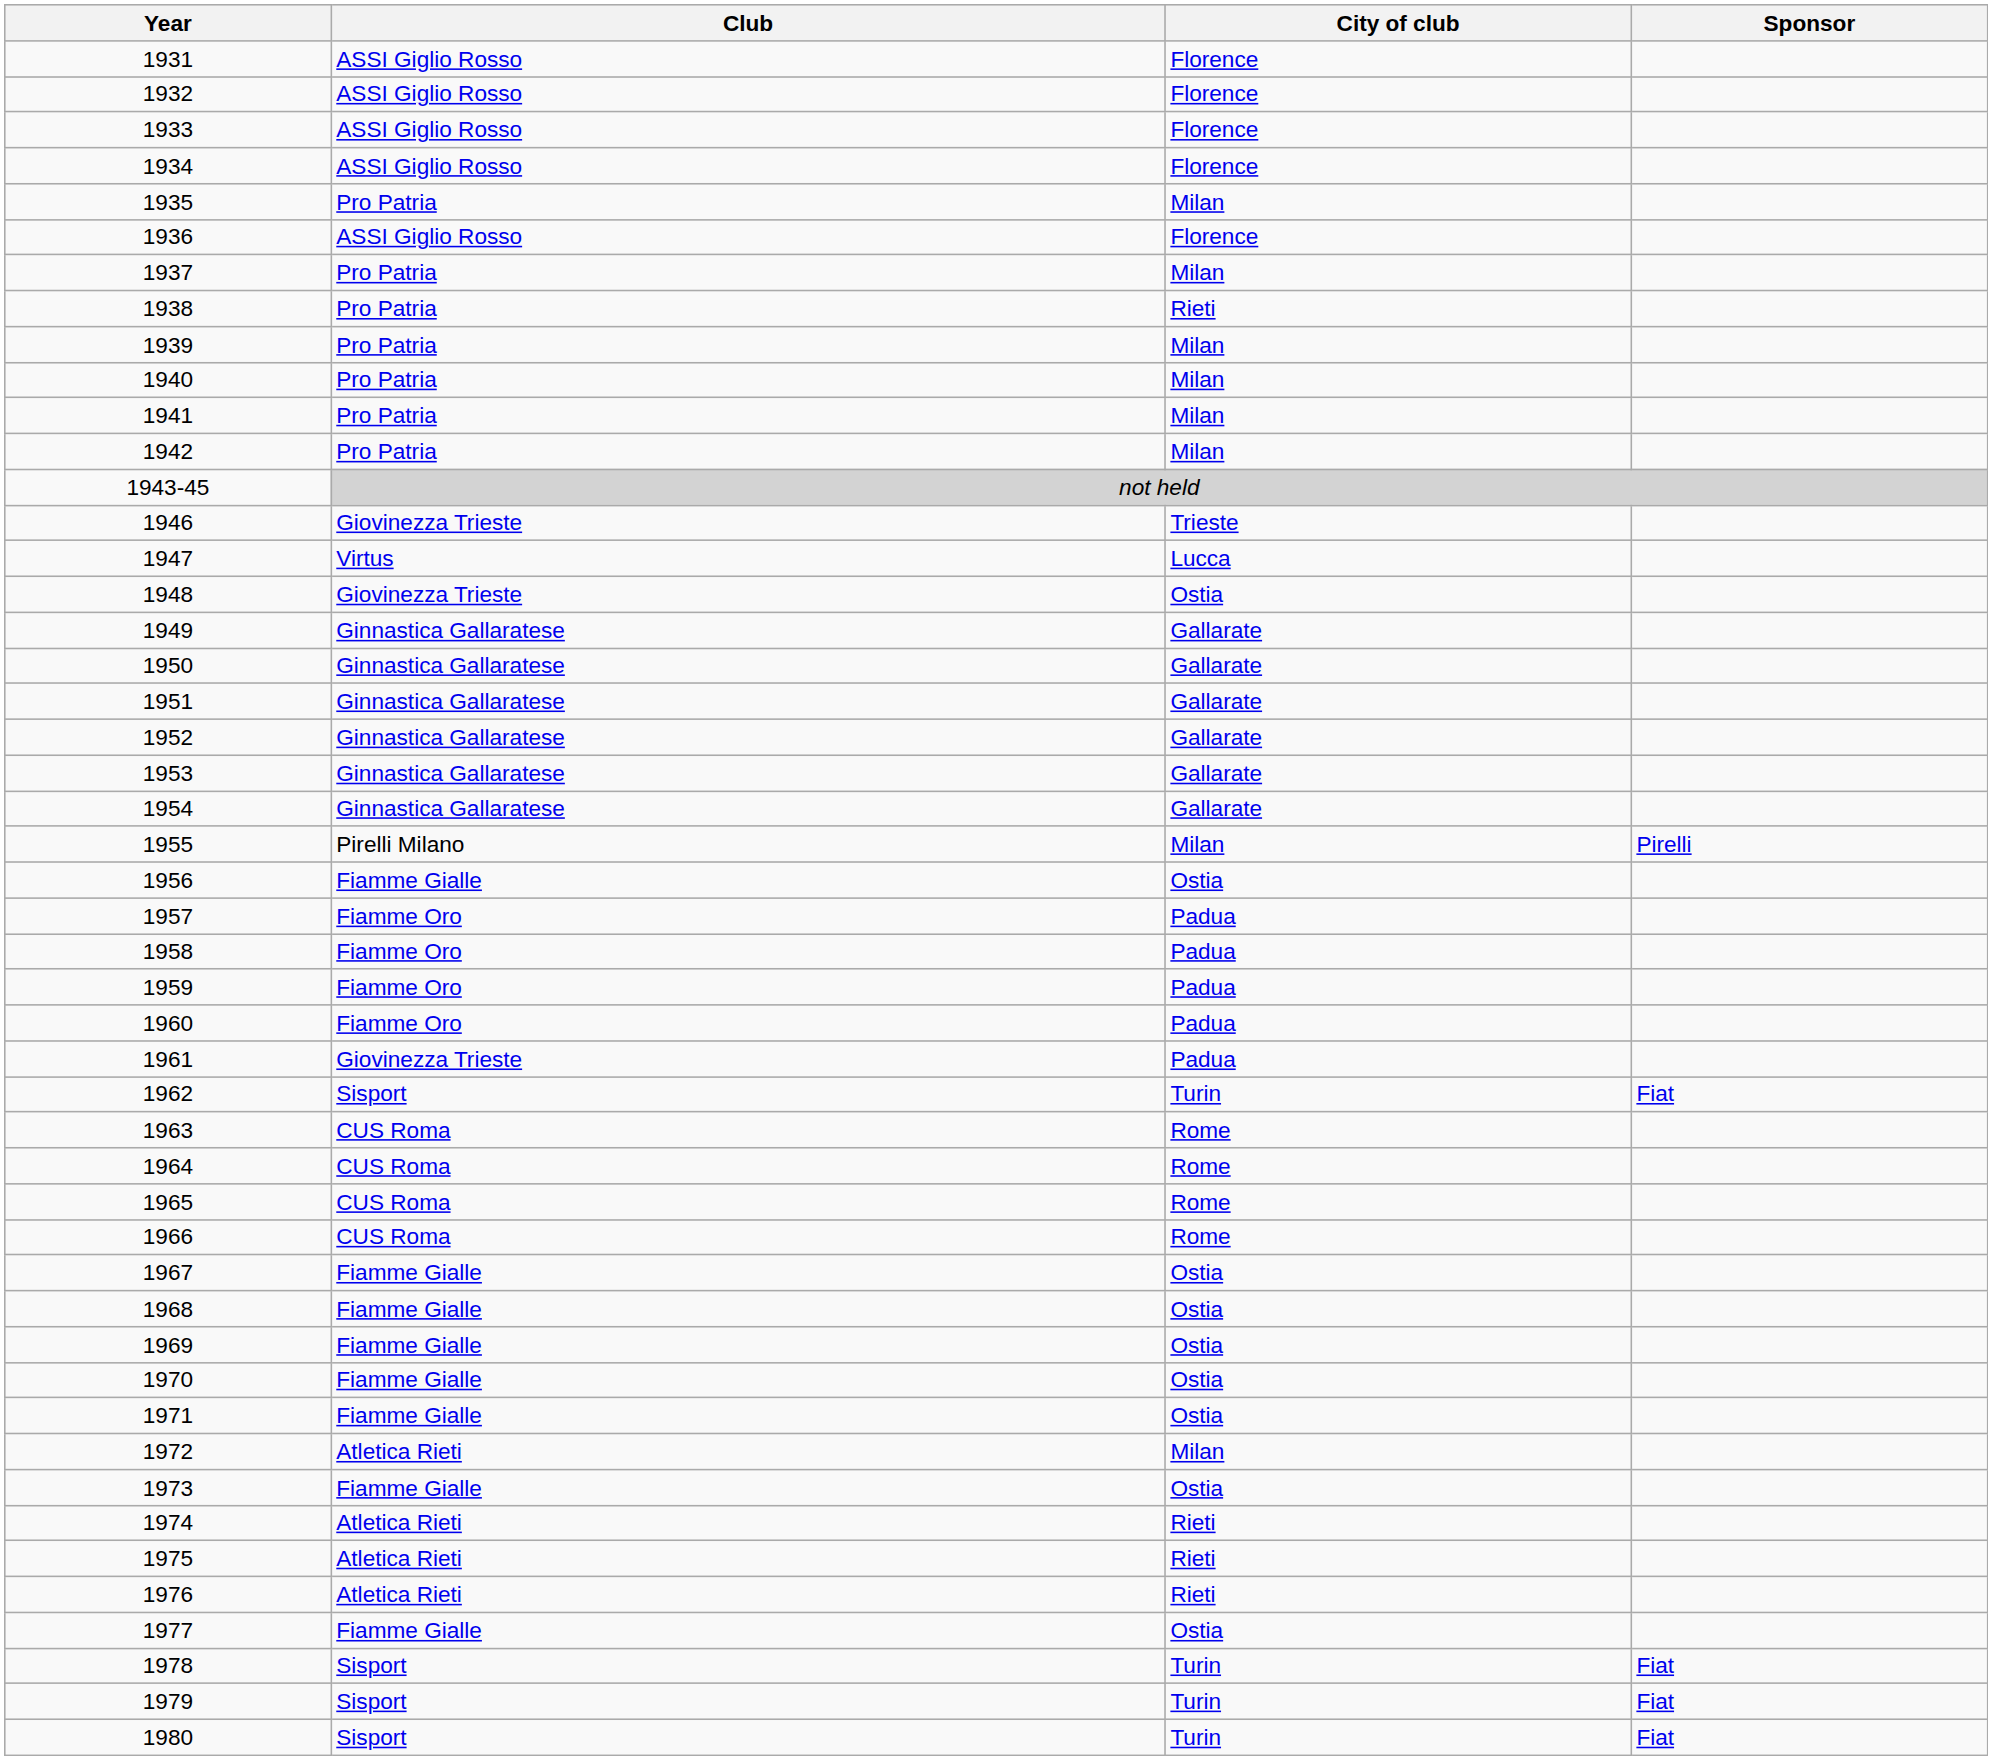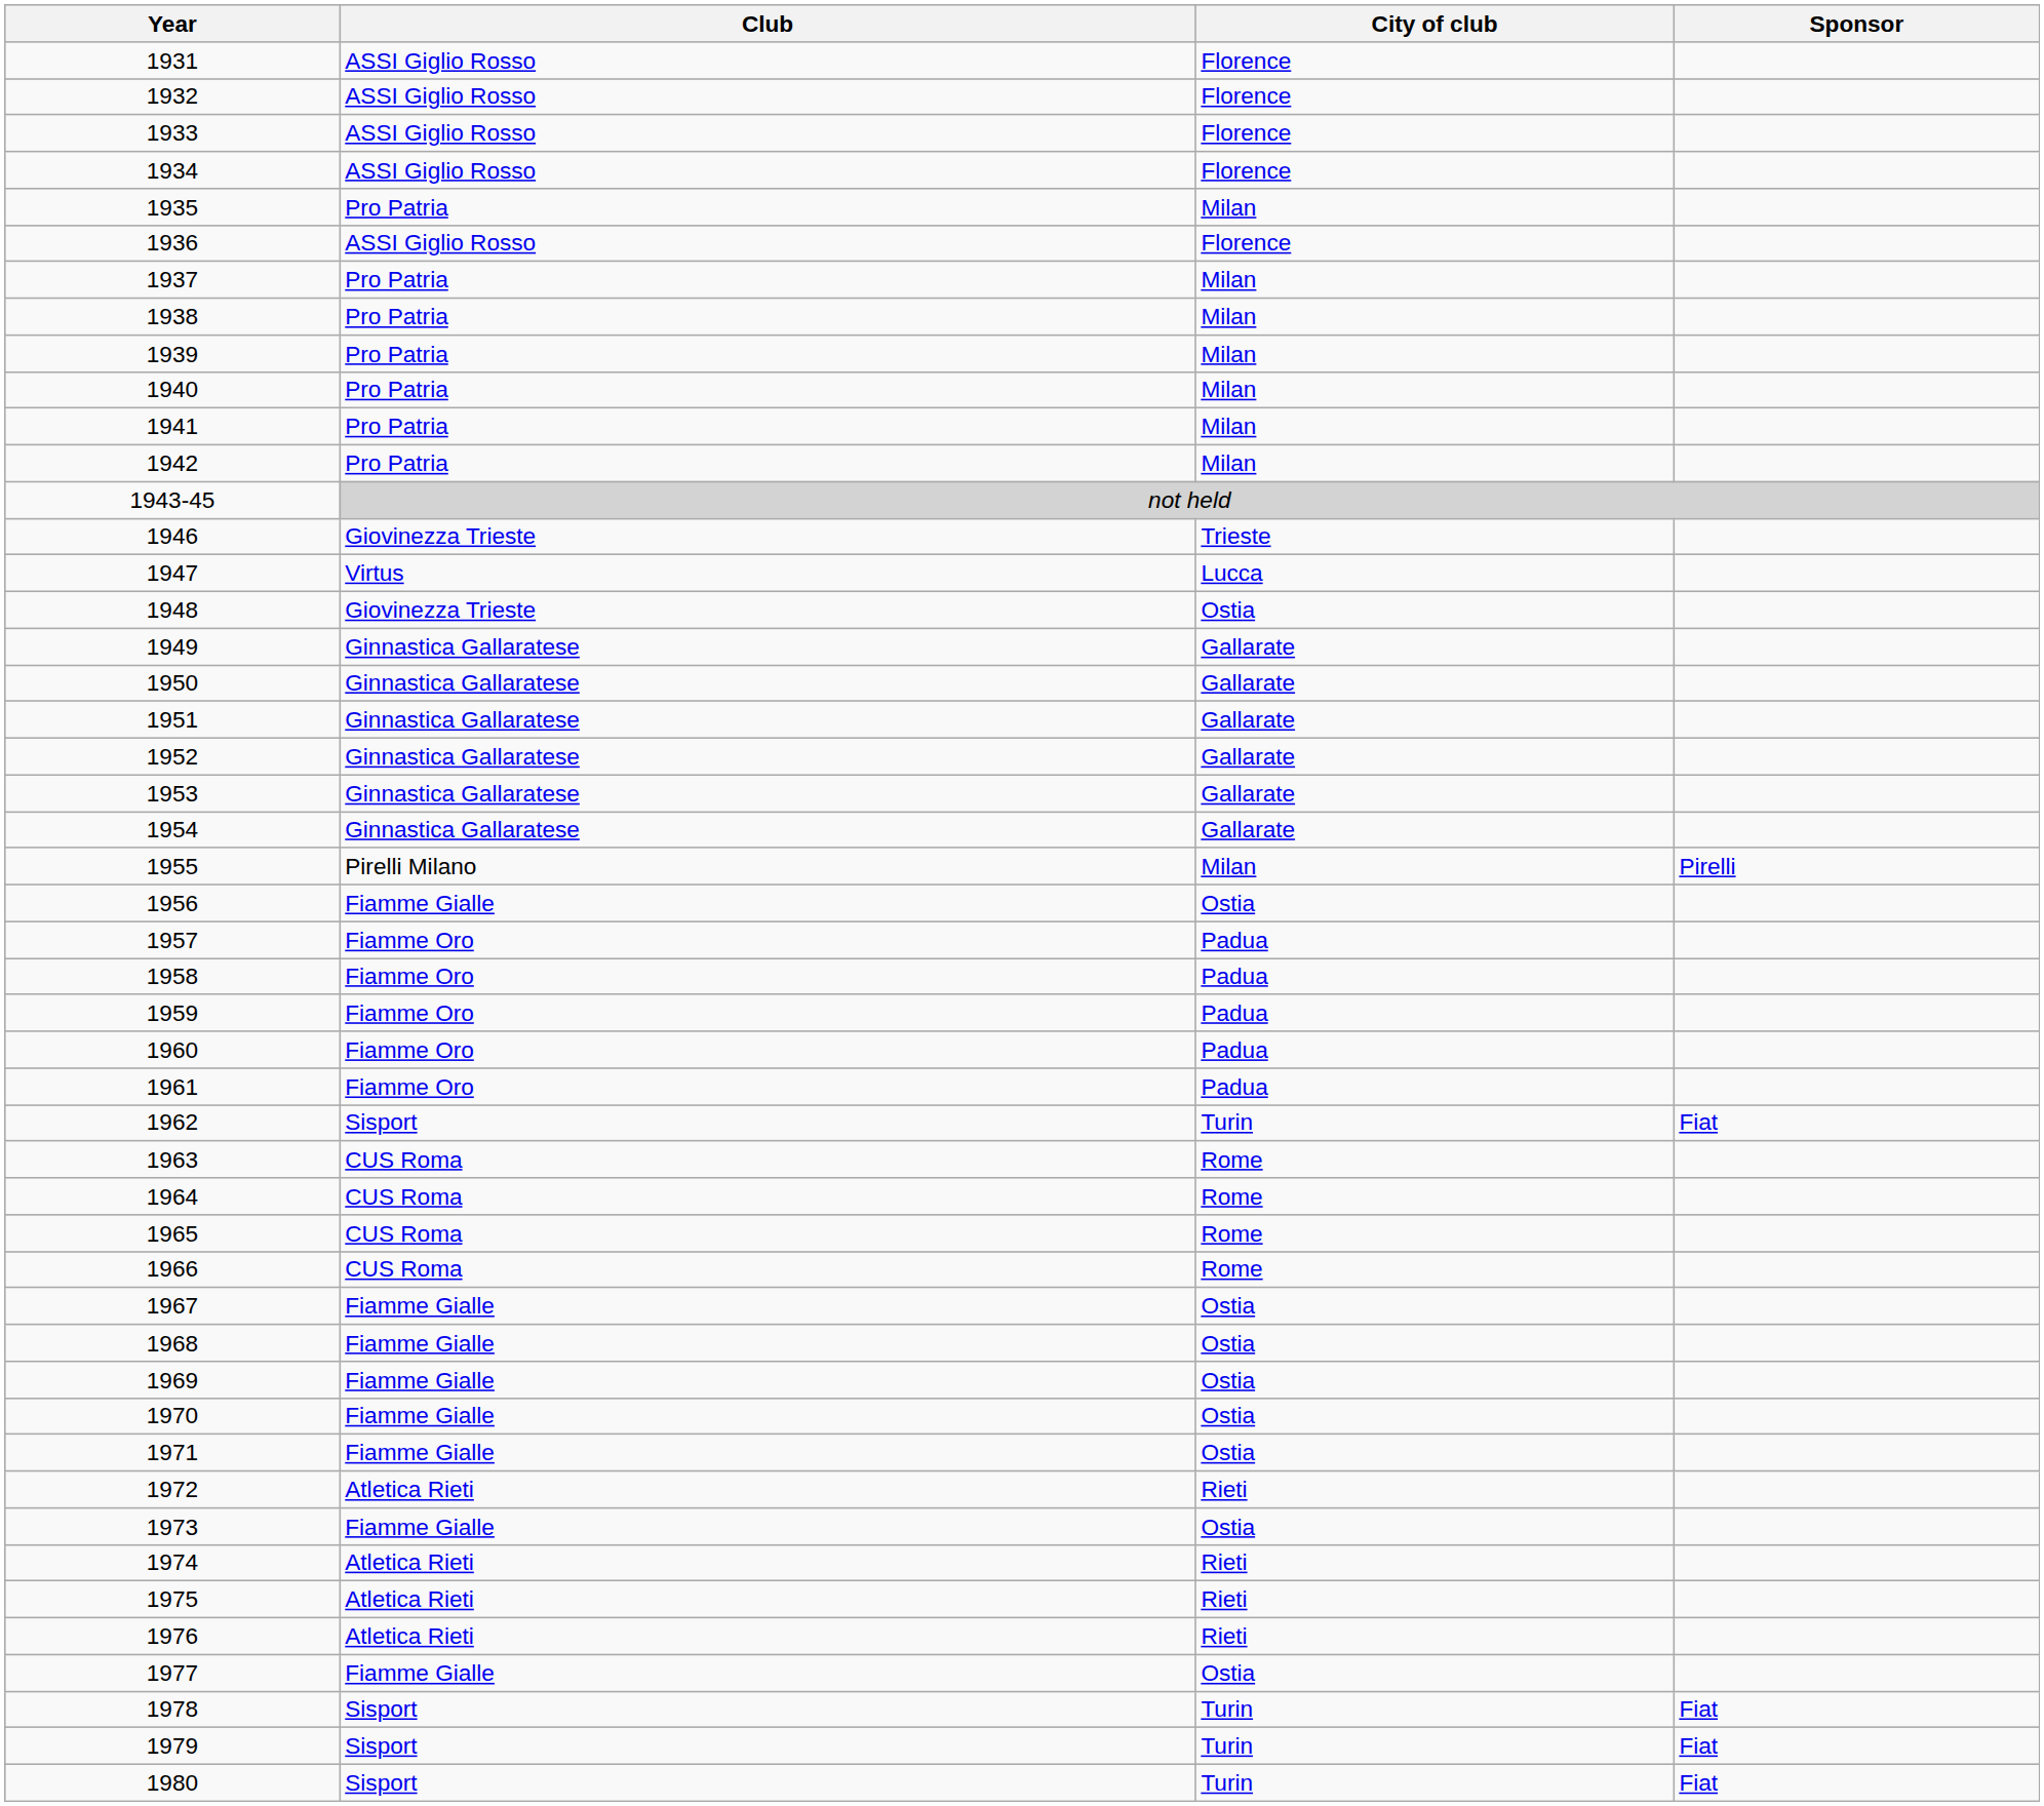1938 | City of club: Rieti -> Milan
1961 | Club: Giovinezza Trieste -> Fiamme Oro
1972 | City of club: Milan -> Rieti
